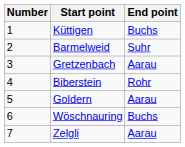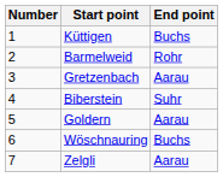Barmelweid | End point: Suhr -> Rohr
Biberstein | End point: Rohr -> Suhr
